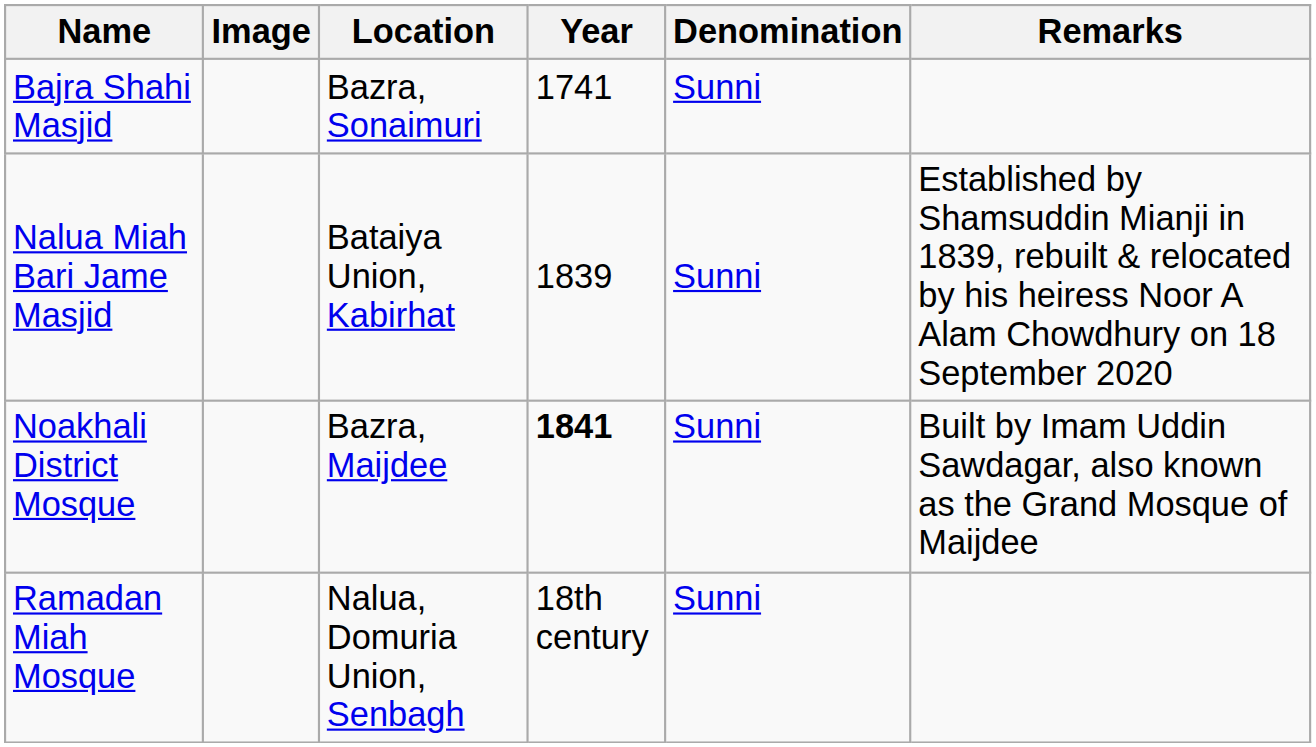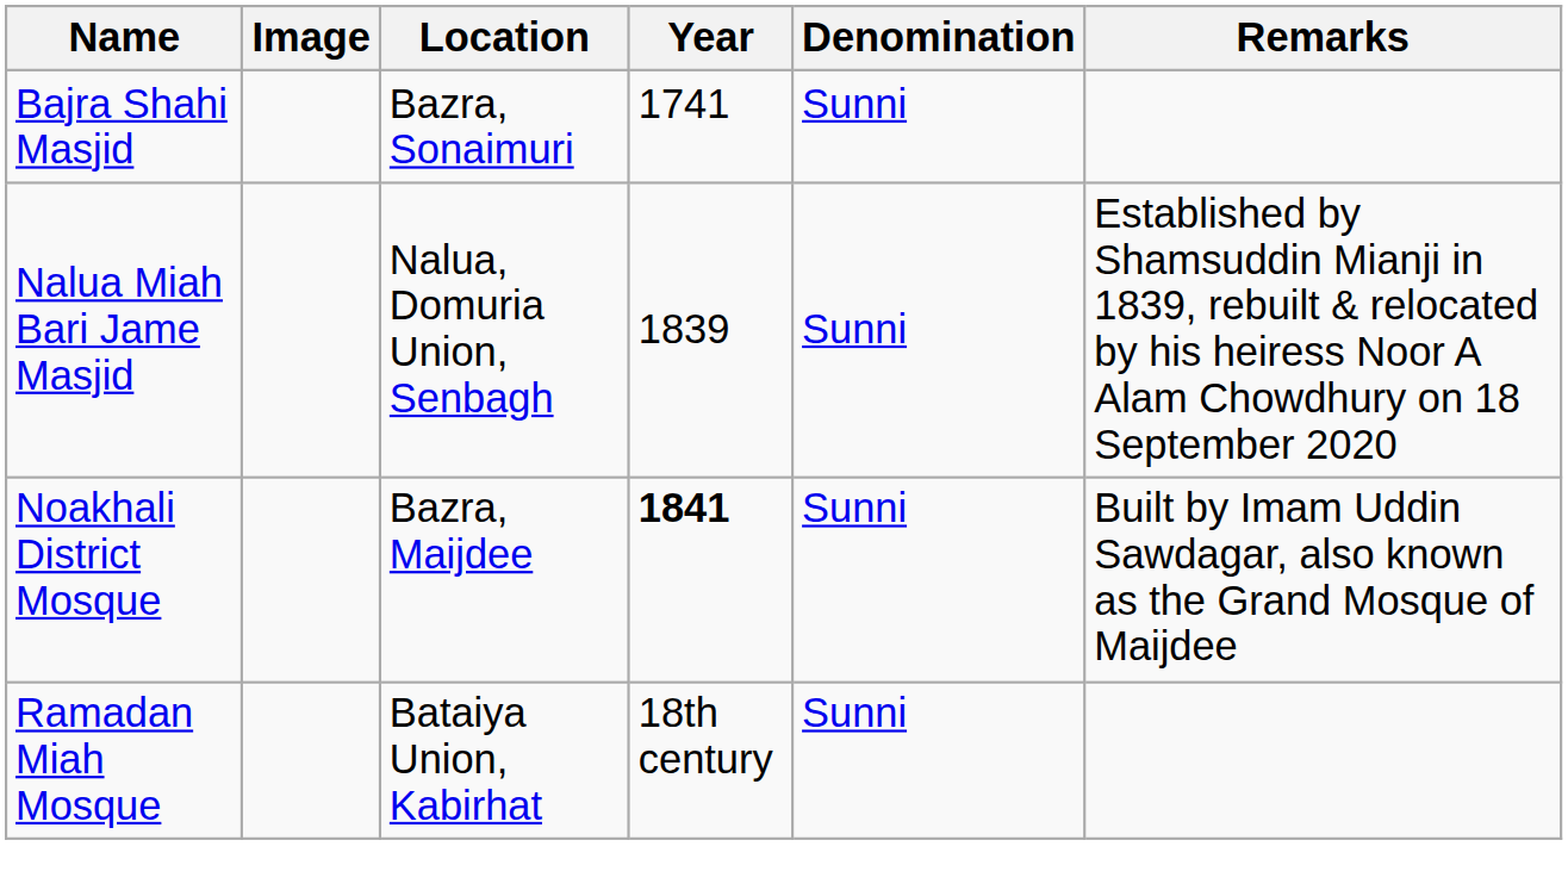Nalua Miah Bari Jame Masjid | Location: Bataiya Union, Kabirhat -> Nalua, Domuria Union, Senbagh
Ramadan Miah Mosque | Location: Nalua, Domuria Union, Senbagh -> Bataiya Union, Kabirhat
